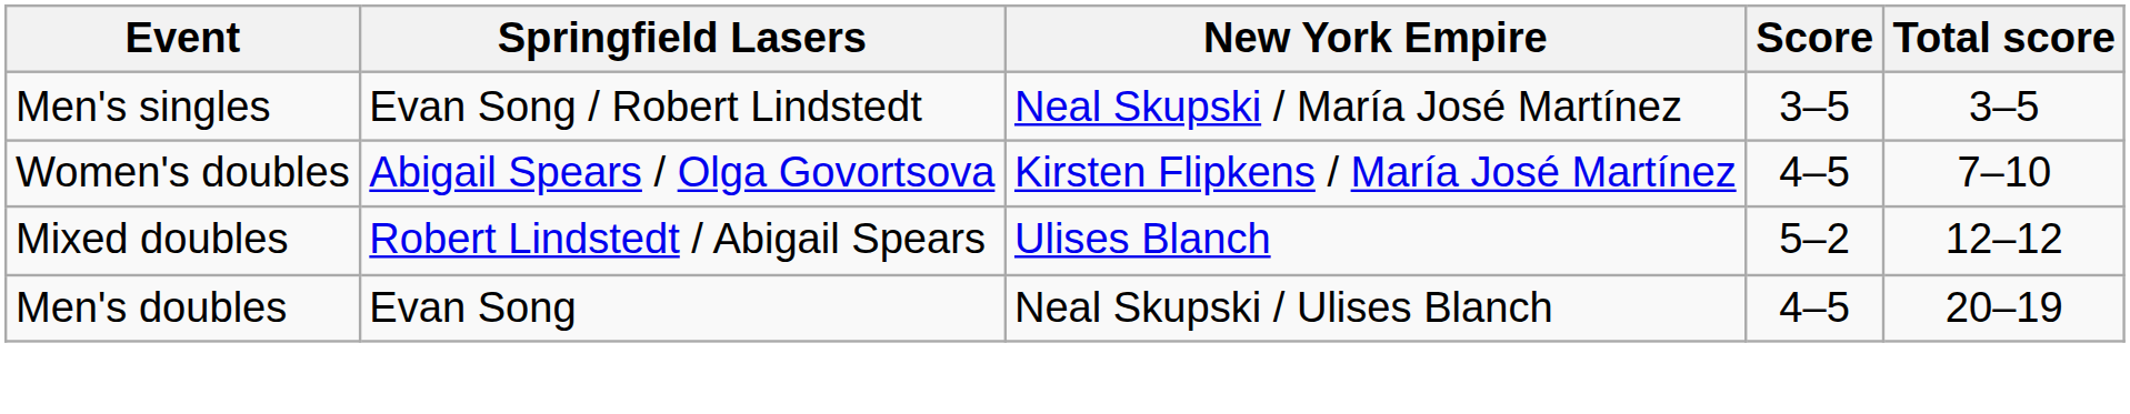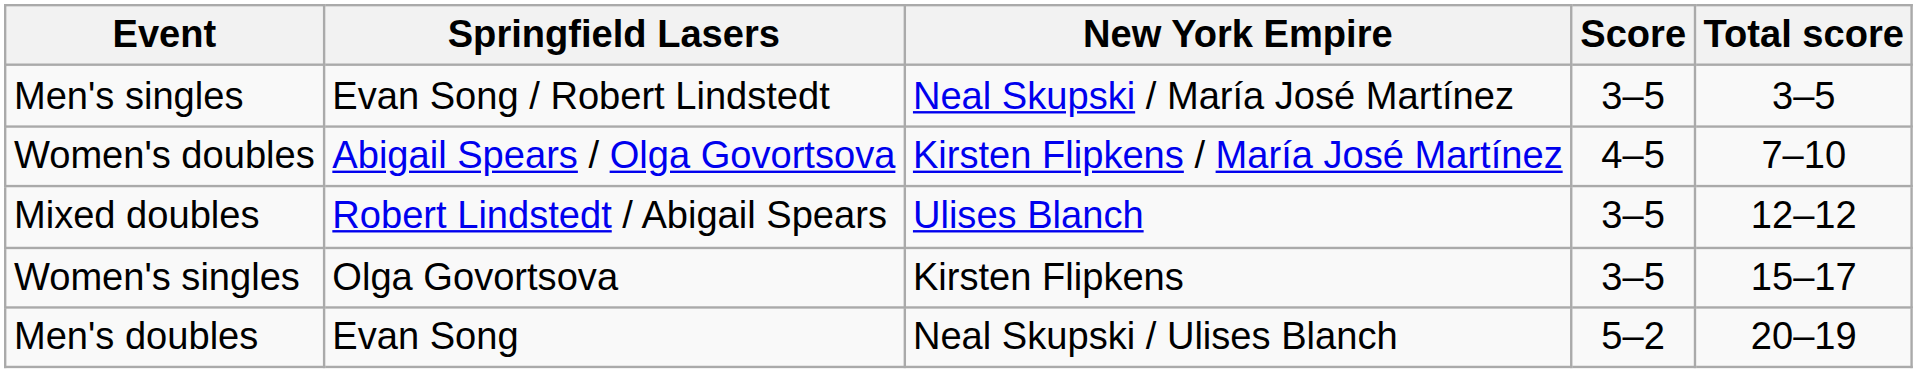Mixed doubles | Score: 5–2 -> 3–5
+ row: Women's singles | Olga Govortsova | Kirsten Flipkens | 3–5 | 15–17
Men's doubles | Score: 4–5 -> 5–2
